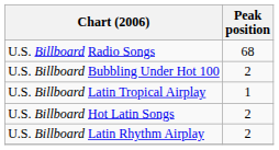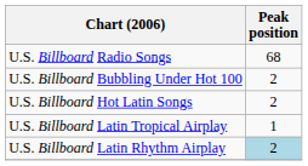rows swapped: U.S. Billboard Hot Latin Songs <-> U.S. Billboard Latin Tropical Airplay
U.S. Billboard Latin Rhythm Airplay | Peak position: no background -> lightblue background
